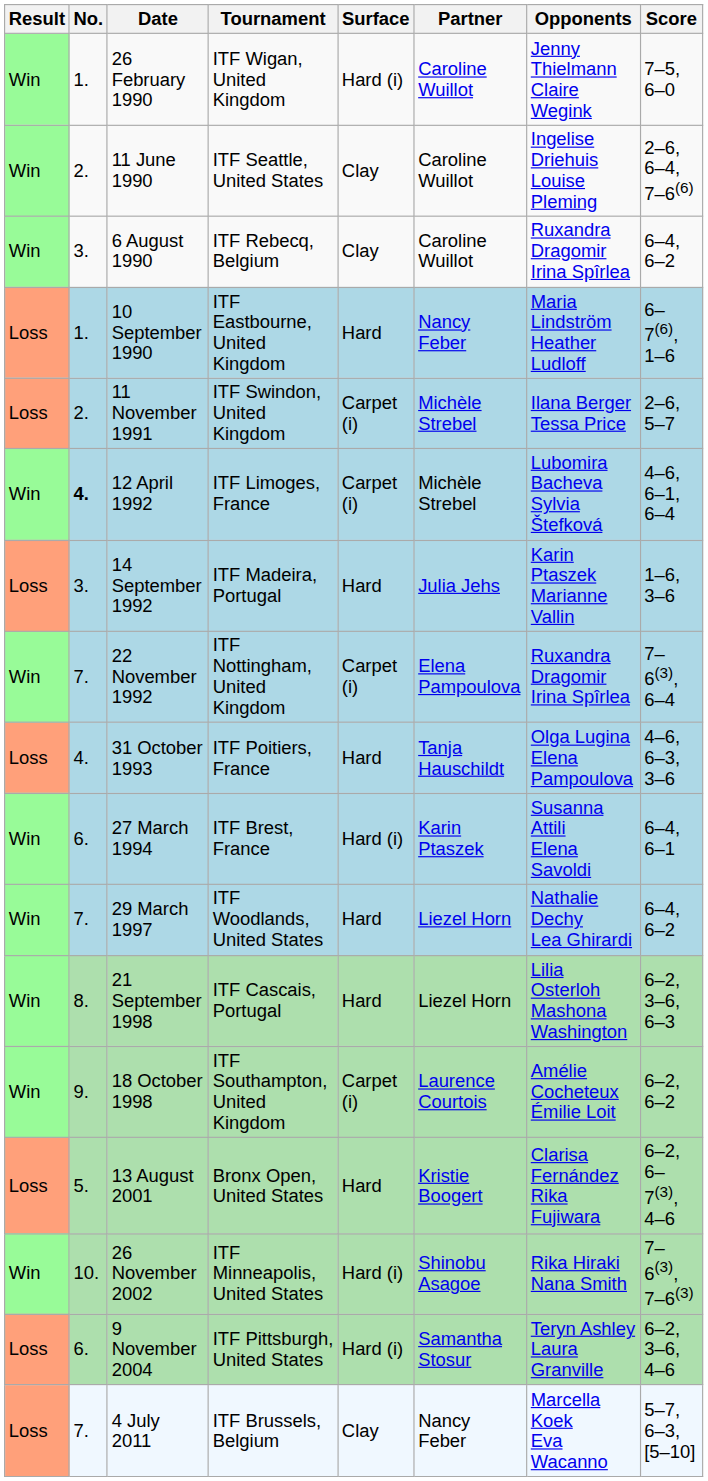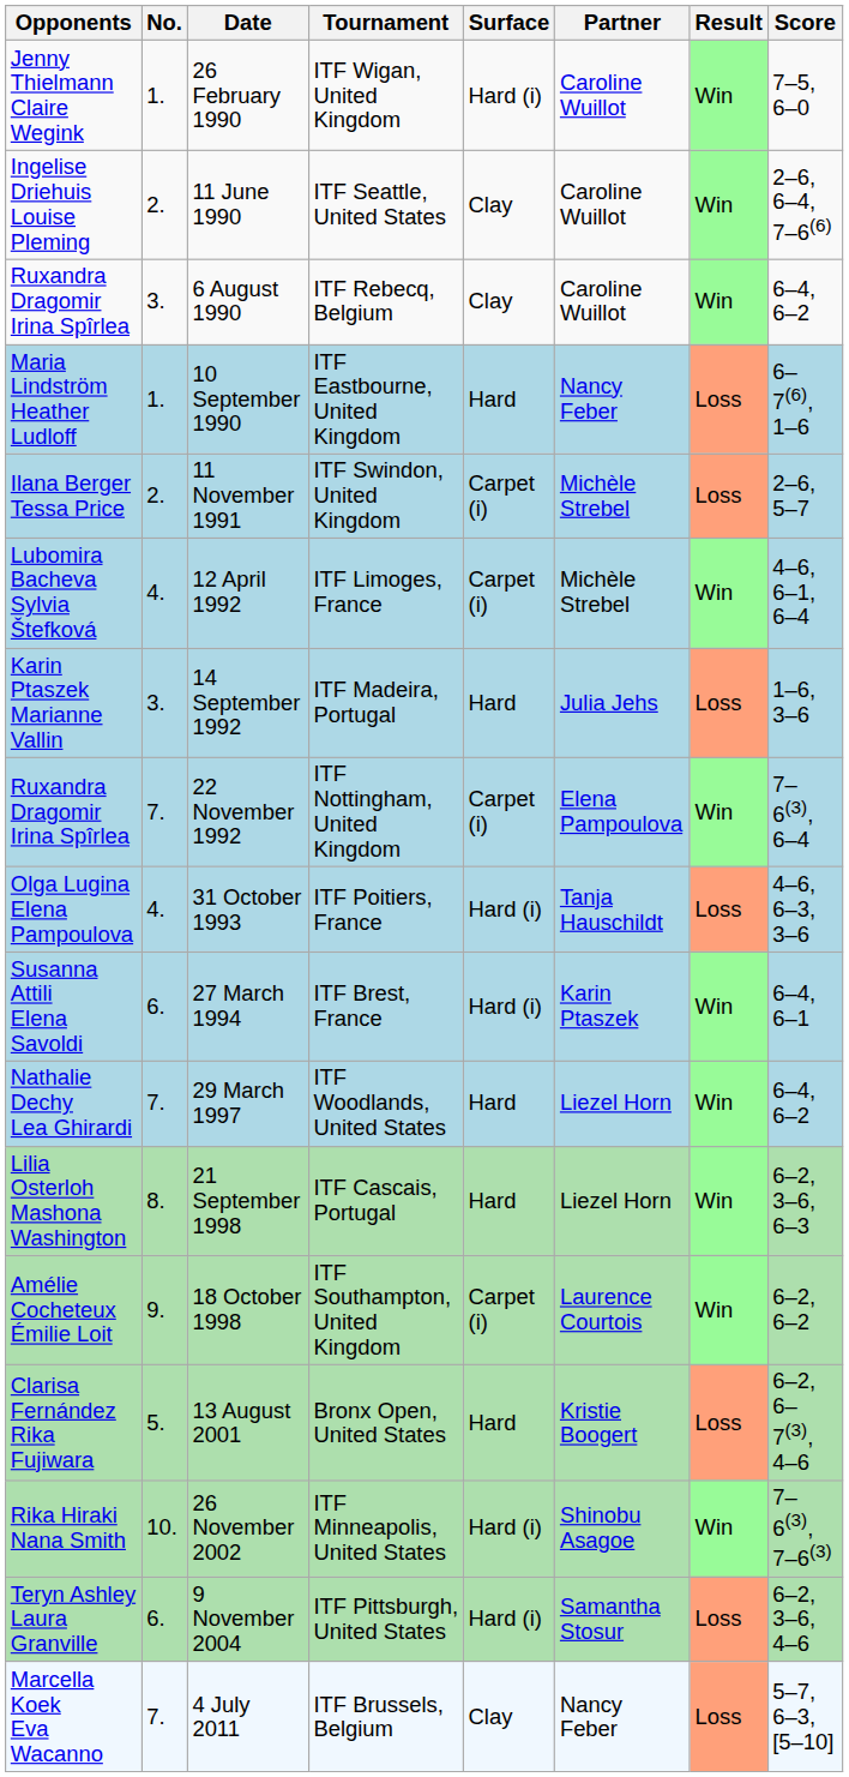columns swapped: Result <-> Opponents
12 April 1992 | No.: bold -> normal
31 October 1993 | Surface: Hard -> Hard (i)
